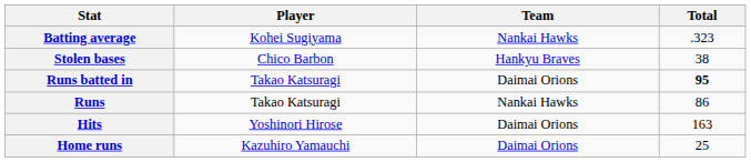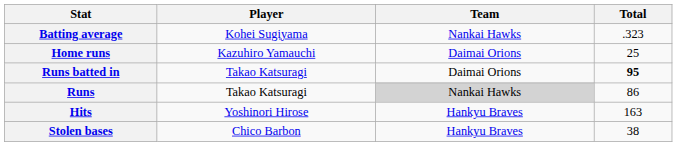rows swapped: Home runs <-> Stolen bases
Runs | Team: no background -> lightgrey background
Hits | Team: Daimai Orions -> Hankyu Braves
